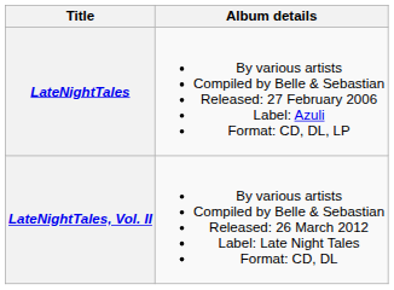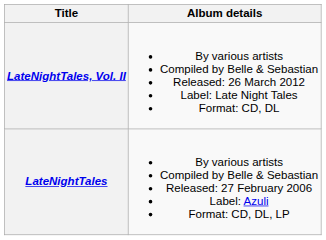rows swapped: LateNightTales <-> LateNightTales, Vol. II
